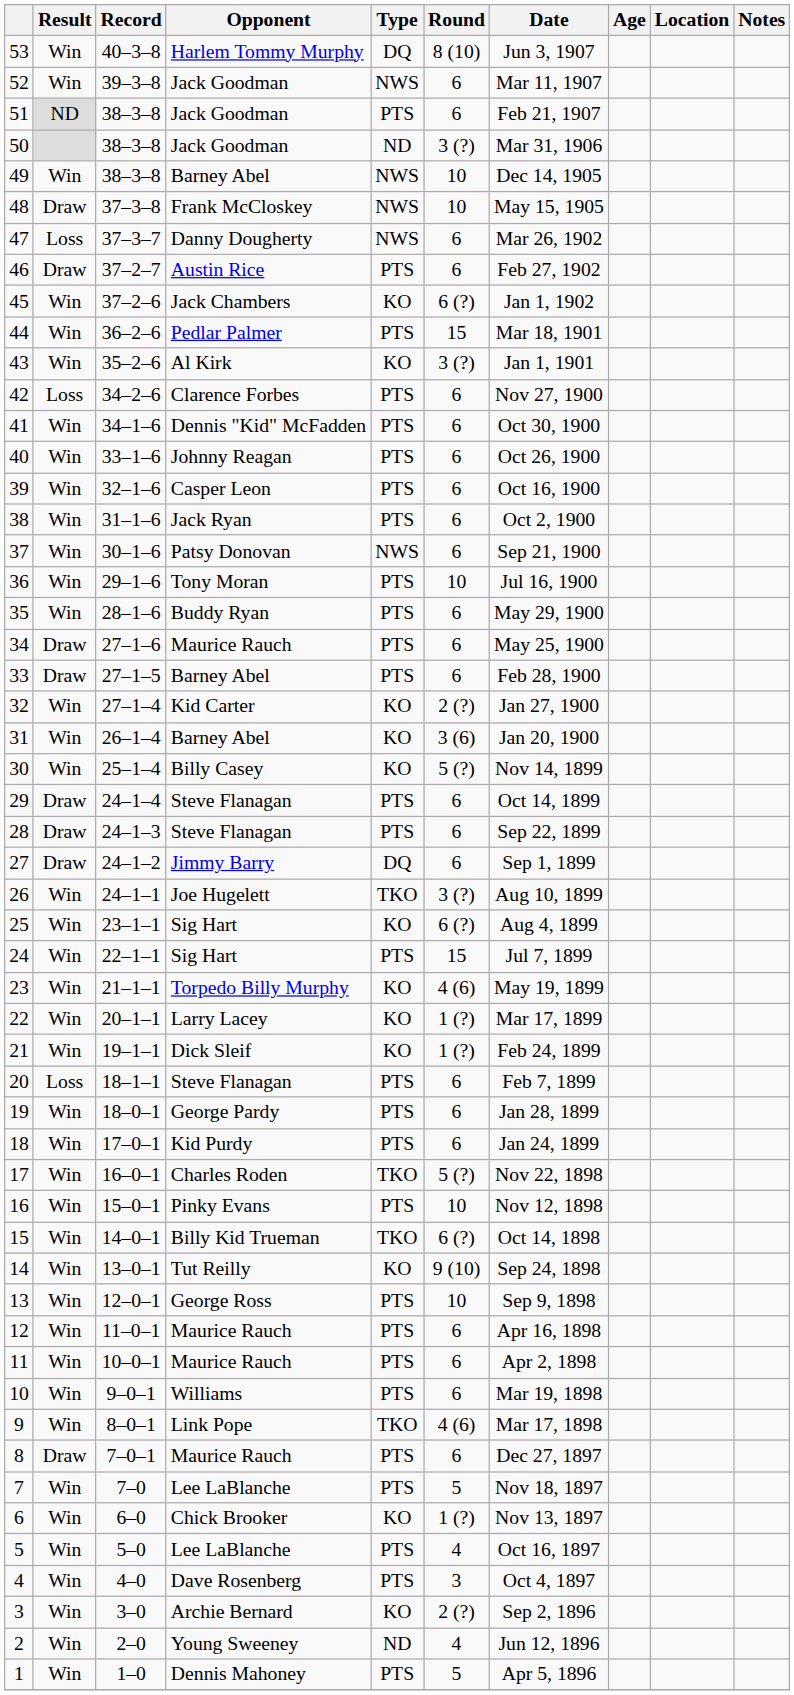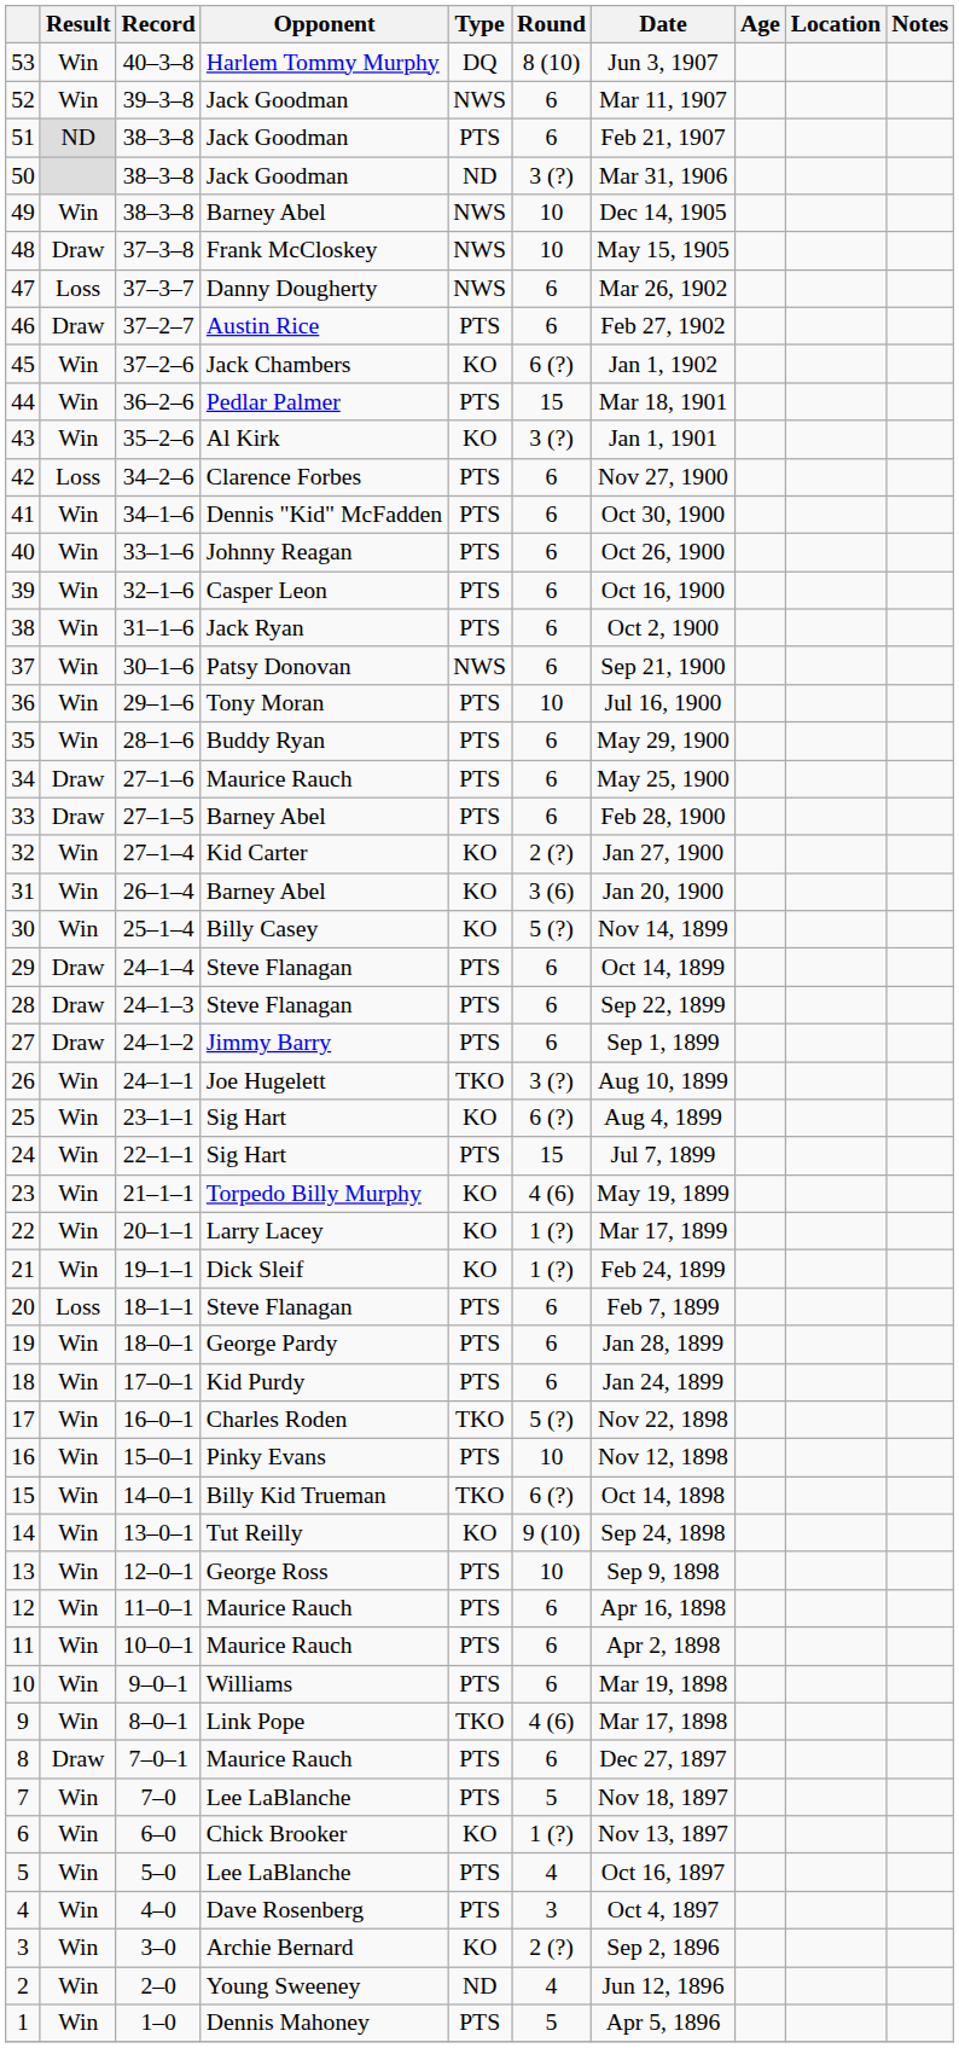27 | Type: DQ -> PTS
